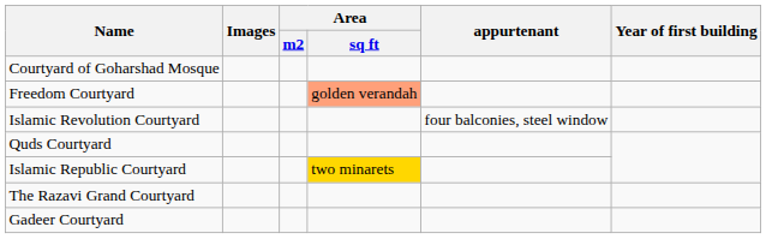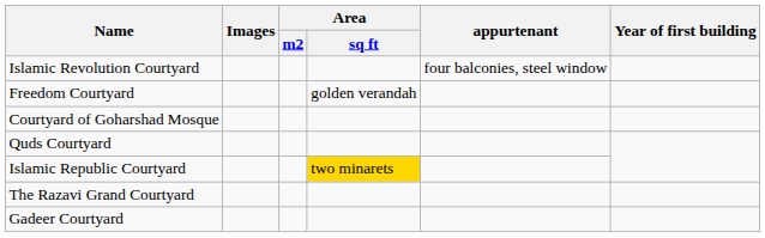rows swapped: Islamic Revolution Courtyard <-> Courtyard of Goharshad Mosque
Freedom Courtyard | Area / sq ft: lightsalmon background -> no background
